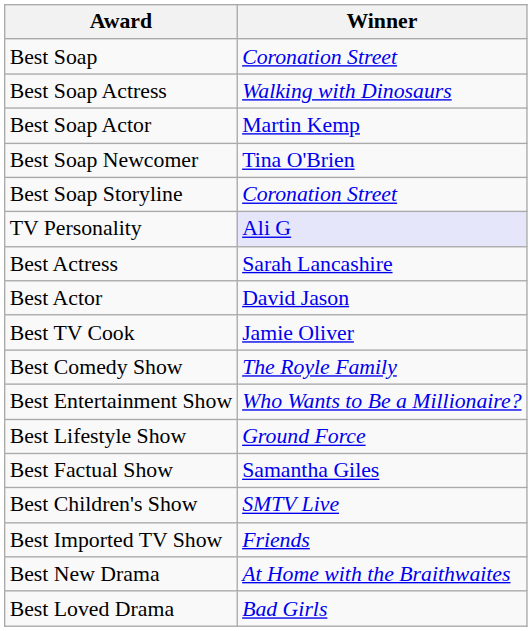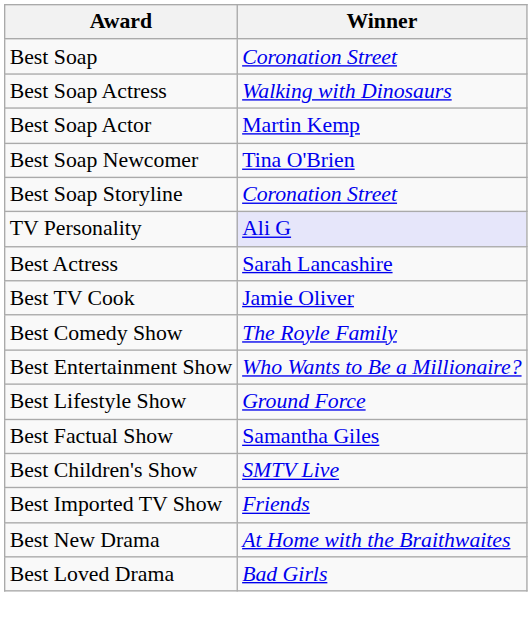- row: Best Actor | David Jason
